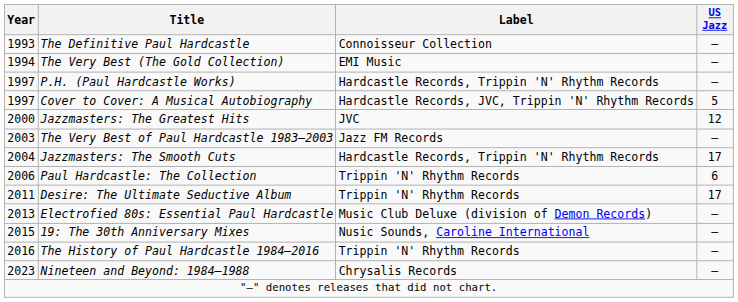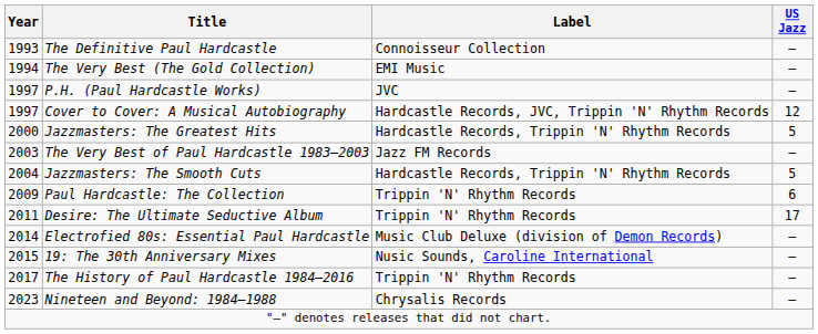P.H. (Paul Hardcastle Works) | Label: Hardcastle Records, Trippin 'N' Rhythm Records -> JVC
Cover to Cover: A Musical Autobiography | US Jazz: 5 -> 12
Jazzmasters: The Greatest Hits | Label: JVC -> Hardcastle Records, Trippin 'N' Rhythm Records
Jazzmasters: The Greatest Hits | US Jazz: 12 -> 5
Jazzmasters: The Smooth Cuts | US Jazz: 17 -> 5
Paul Hardcastle: The Collection | Year: 2006 -> 2009
Electrofied 80s: Essential Paul Hardcastle | Year: 2013 -> 2014
The History of Paul Hardcastle 1984–2016 | Year: 2016 -> 2017
